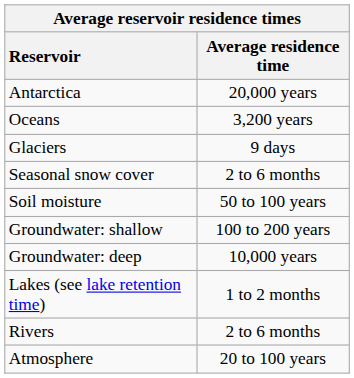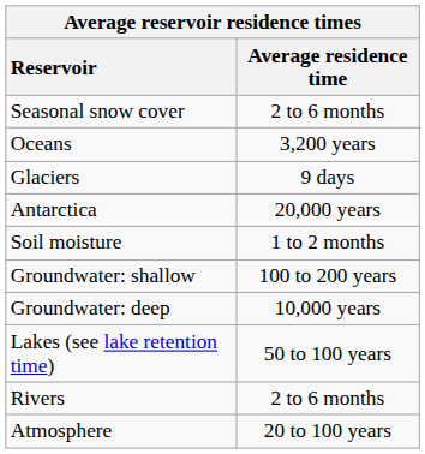rows swapped: Antarctica <-> Seasonal snow cover
Soil moisture | Average residence time: 50 to 100 years -> 1 to 2 months
Lakes (see lake retention time) | Average residence time: 1 to 2 months -> 50 to 100 years
